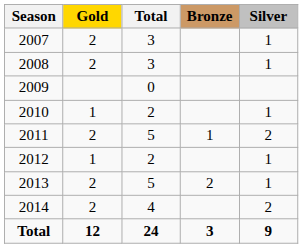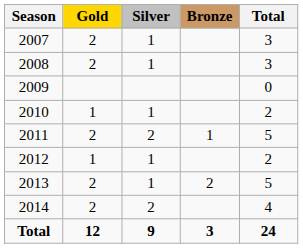columns swapped: Silver <-> Total
